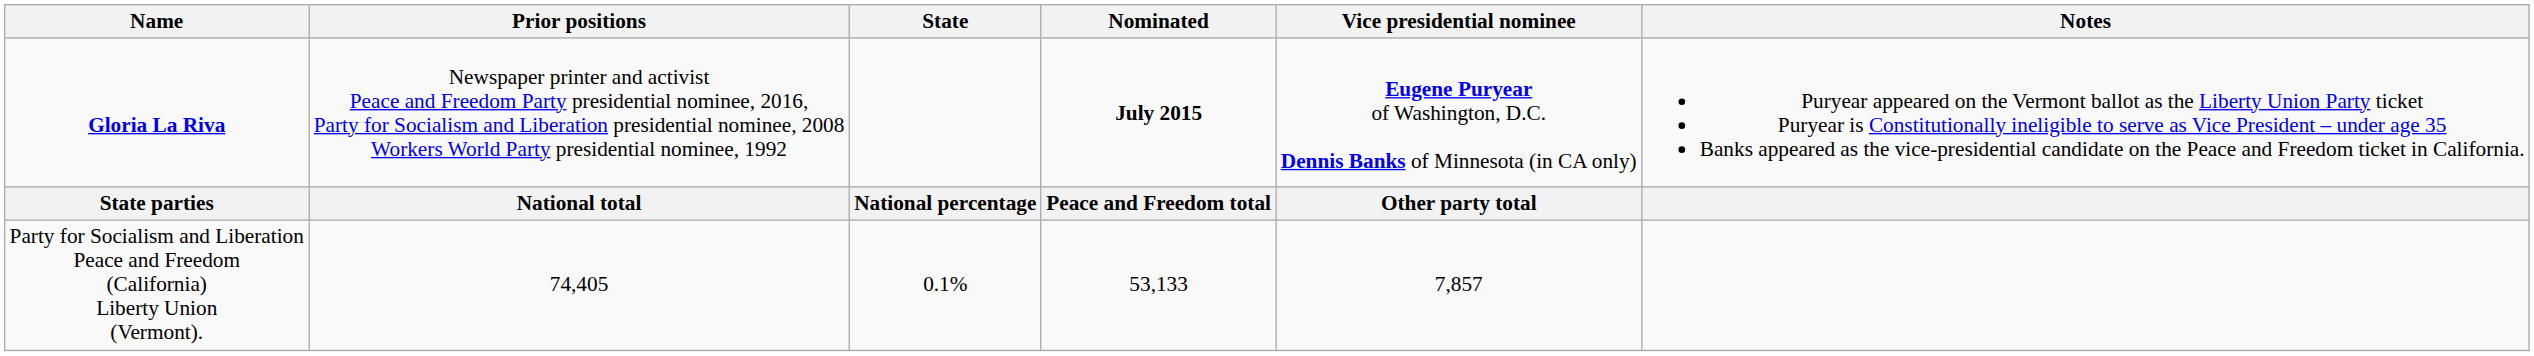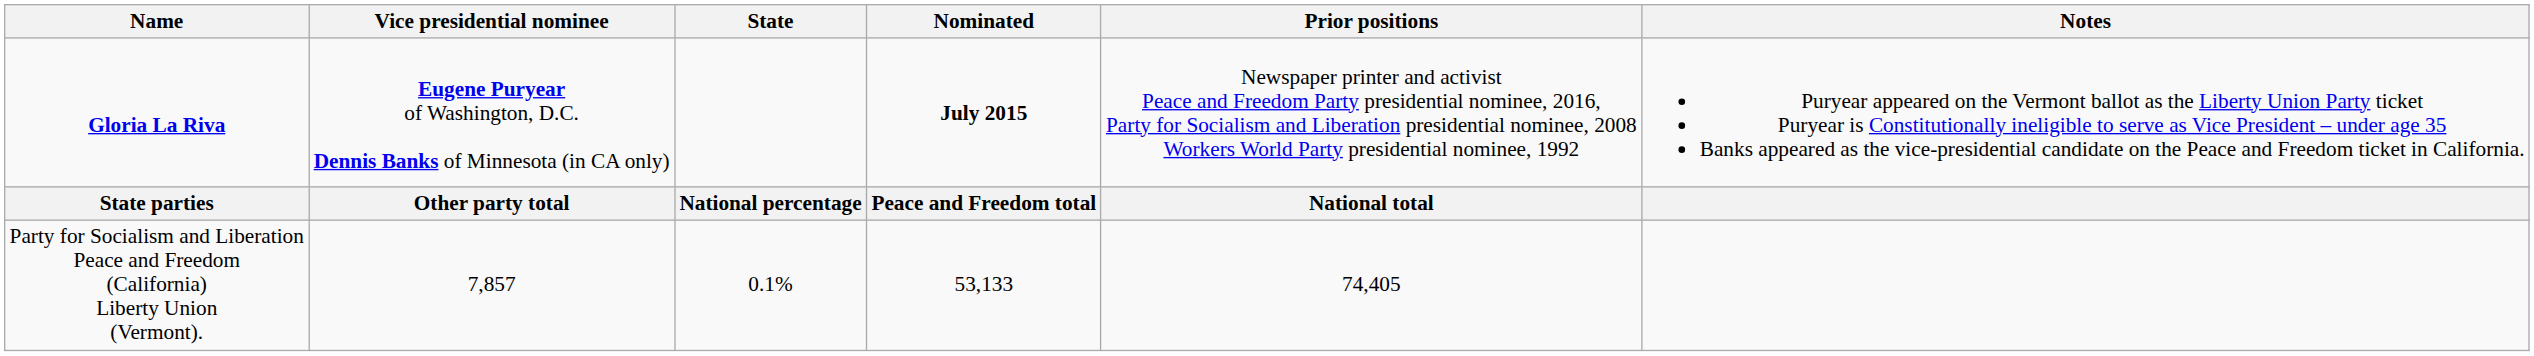columns swapped: Prior positions <-> Vice presidential nominee
